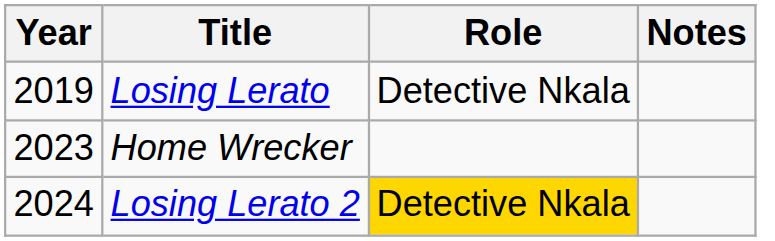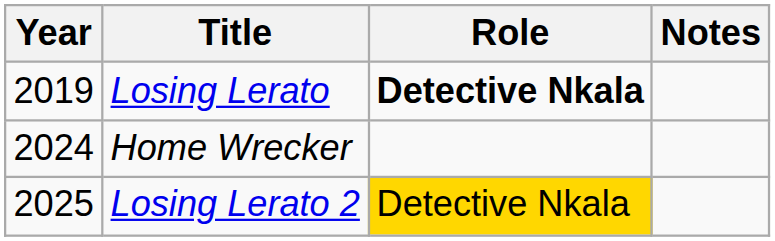Losing Lerato | Role: normal -> bold
Home Wrecker | Year: 2023 -> 2024
Losing Lerato 2 | Year: 2024 -> 2025
